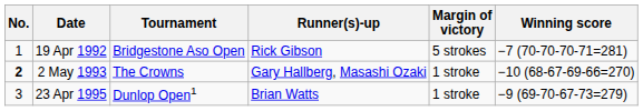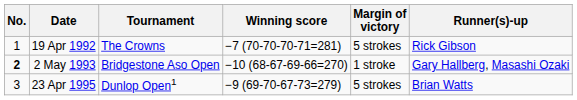columns swapped: Winning score <-> Runner(s)-up
19 Apr 1992 | Tournament: Bridgestone Aso Open -> The Crowns
2 May 1993 | Tournament: The Crowns -> Bridgestone Aso Open
23 Apr 1995 | Margin of victory: 1 stroke -> 5 strokes
